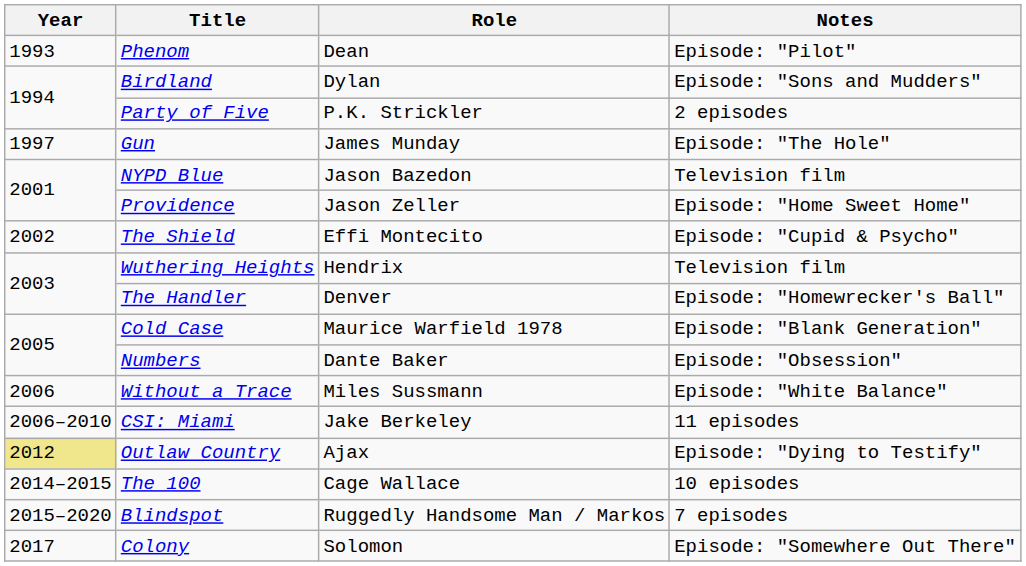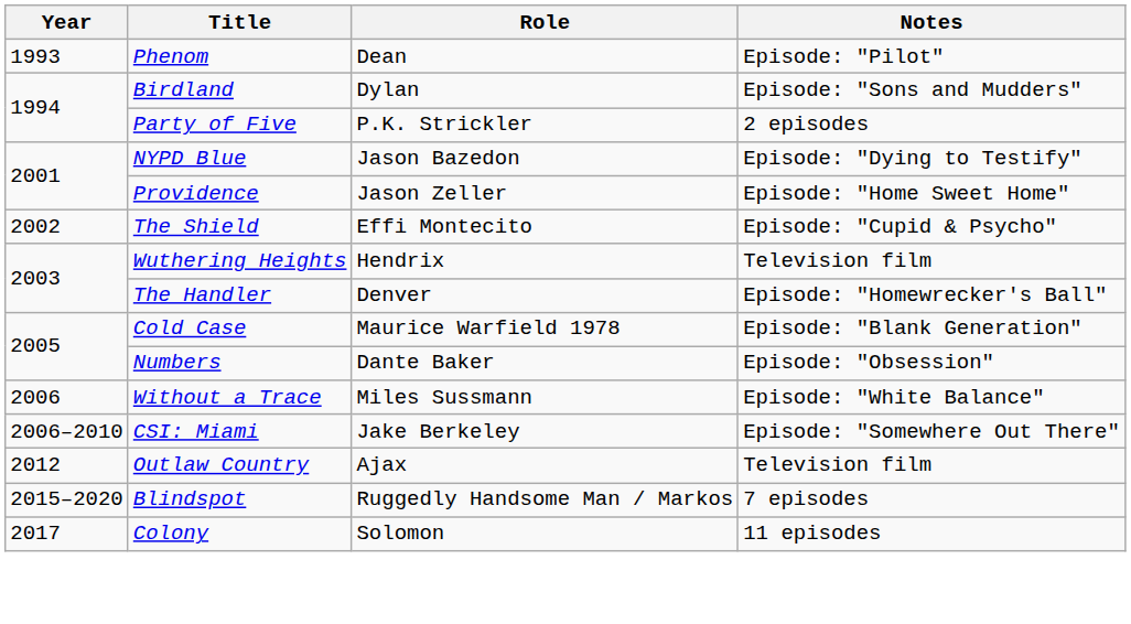- row: 1997 | Gun | James Munday | Episode: "The Hole"
NYPD Blue | Notes: Television film -> Episode: "Dying to Testify"
CSI: Miami | Notes: 11 episodes -> Episode: "Somewhere Out There"
Outlaw Country | Year: khaki background -> no background
Outlaw Country | Notes: Episode: "Dying to Testify" -> Television film
- row: 2014–2015 | The 100 | Cage Wallace | 10 episodes
Colony | Notes: Episode: "Somewhere Out There" -> 11 episodes
